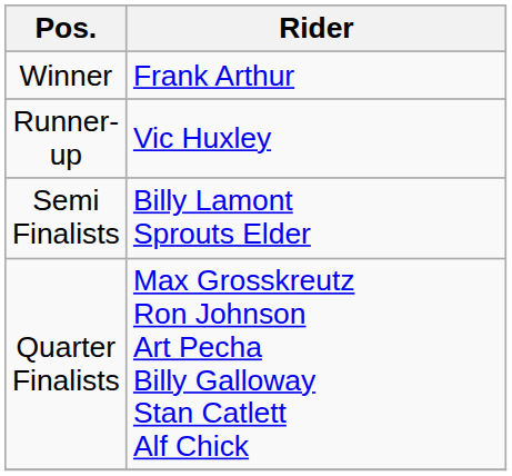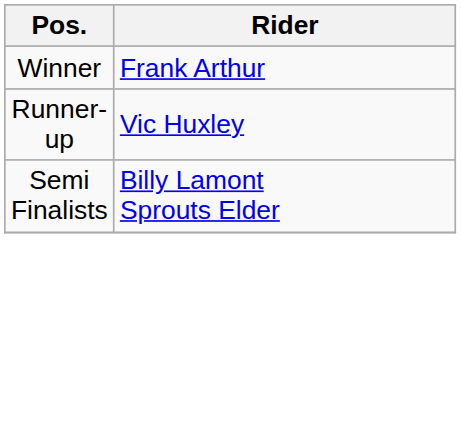- row: Quarter Finalists | Max Grosskreutz Ron Johnson Art Pecha Billy Galloway Stan Catlett Alf Chick
